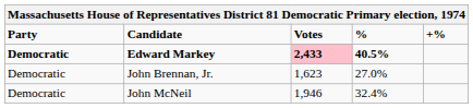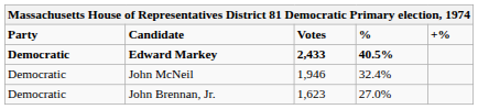Edward Markey | Votes: pink background -> no background
rows swapped: John McNeil <-> John Brennan, Jr.
